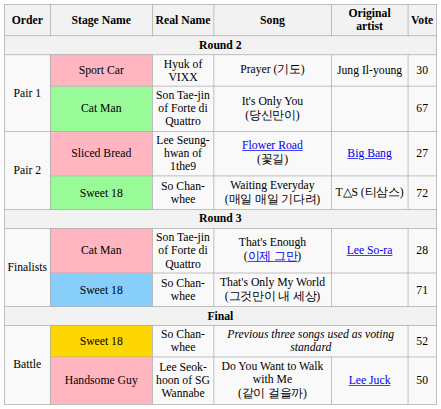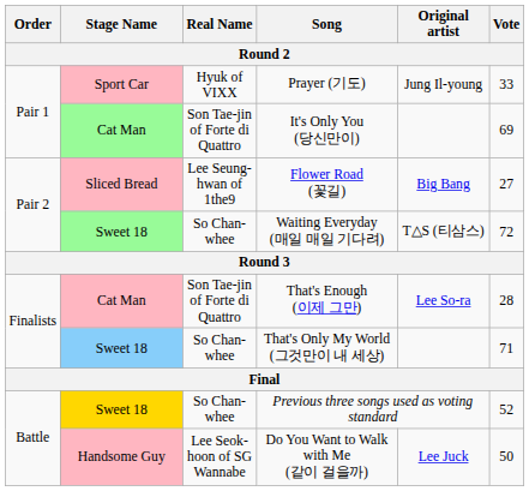Prayer (기도) | Vote: 30 -> 33
It's Only You (당신만이) | Vote: 67 -> 69
